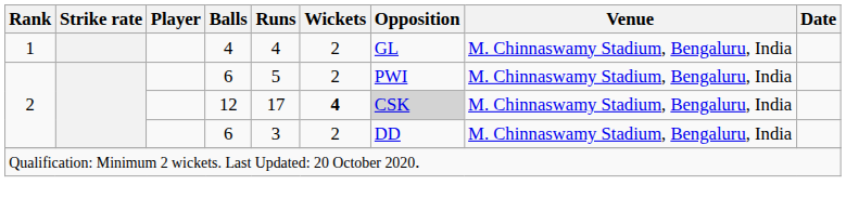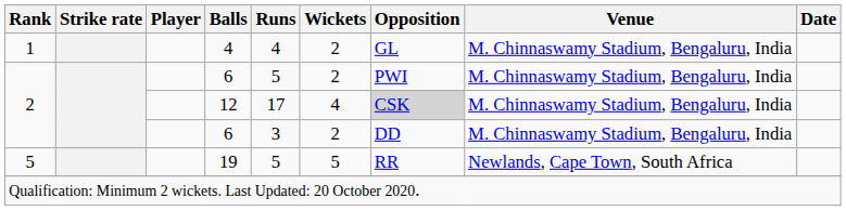12 | Wickets: bold -> normal
+ row: 5 | 19 | 5 | 5 | RR | Newlands, Cape Town, South Africa
